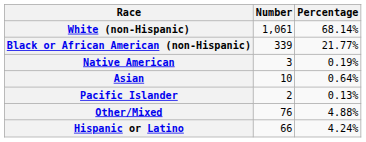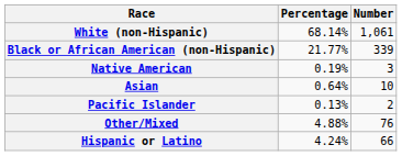columns swapped: Number <-> Percentage
